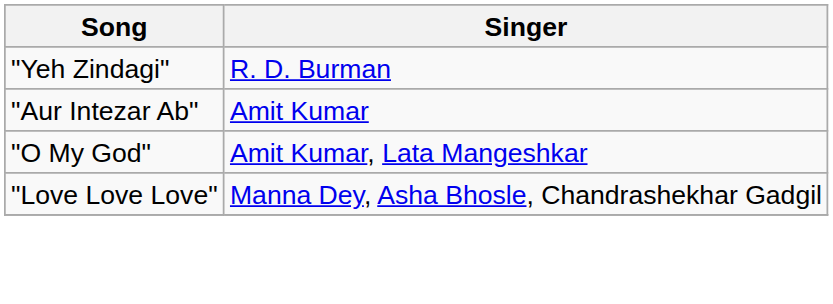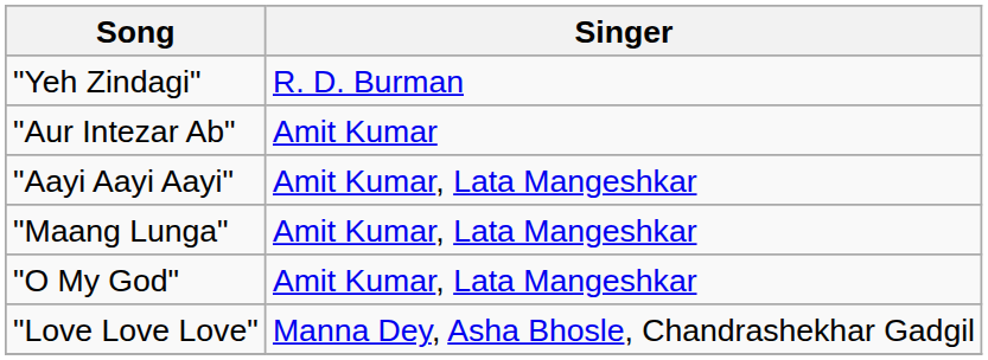+ row: "Aayi Aayi Aayi" | Amit Kumar, Lata Mangeshkar
+ row: "Maang Lunga" | Amit Kumar, Lata Mangeshkar
